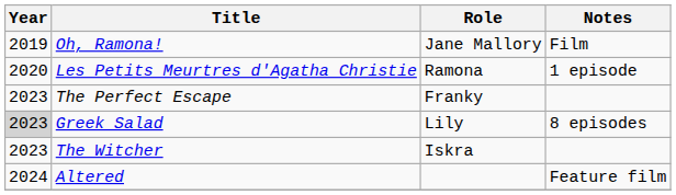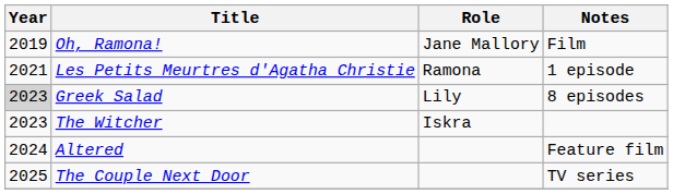Les Petits Meurtres d'Agatha Christie | Year: 2020 -> 2021
- row: 2023 | The Perfect Escape | Franky
+ row: 2025 | The Couple Next Door | TV series
